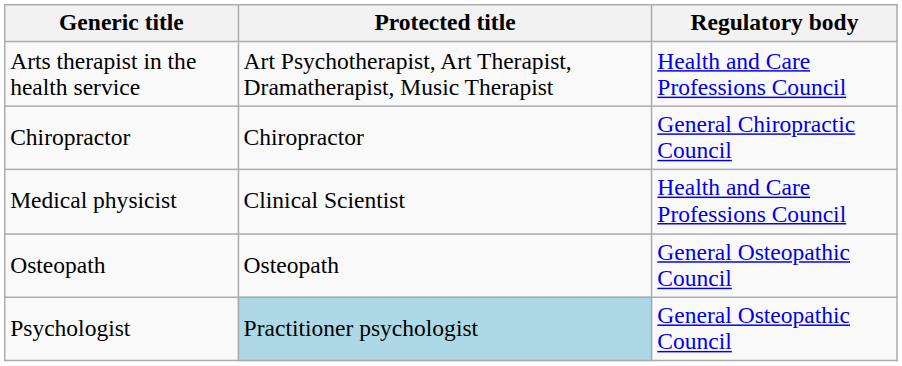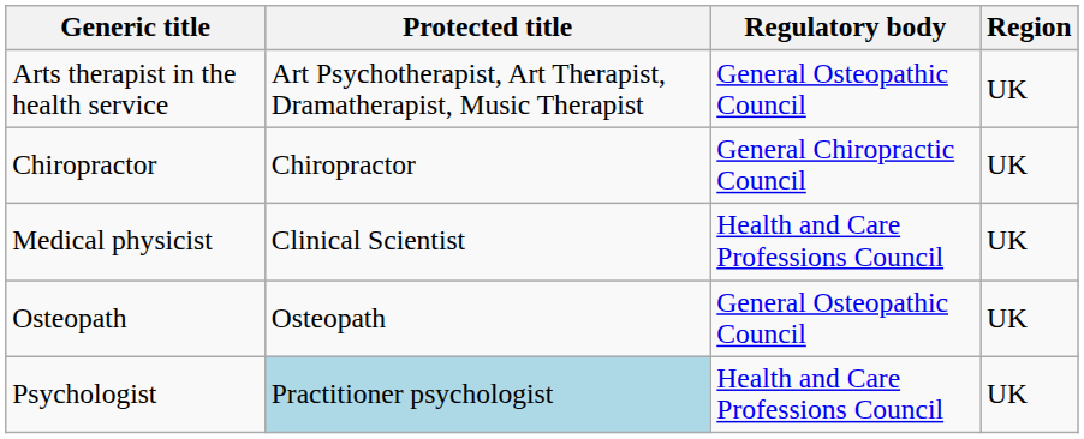+ column: Region | UK | UK | UK | UK | UK
Arts therapist in the health service | Regulatory body: Health and Care Professions Council -> General Osteopathic Council
Psychologist | Regulatory body: General Osteopathic Council -> Health and Care Professions Council
